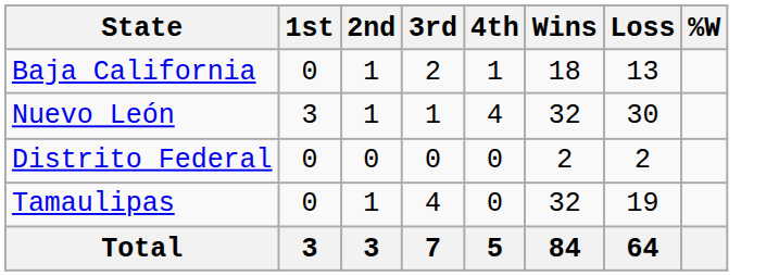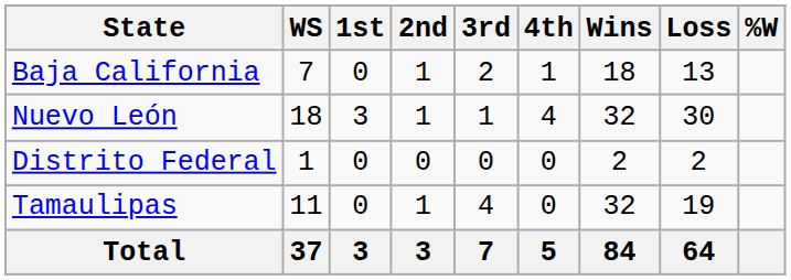+ column: WS | 7 | 18 | 1 | 11 | 37
